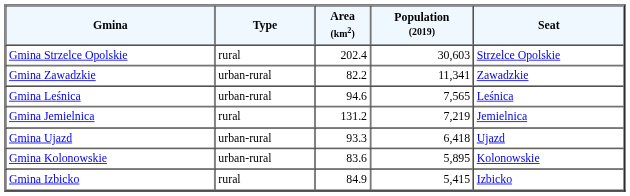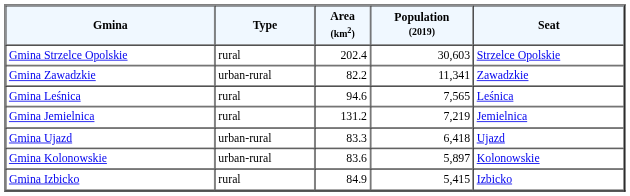Gmina Leśnica | Type: urban-rural -> rural
Gmina Ujazd | Area (km2): 93.3 -> 83.3
Gmina Kolonowskie | Population (2019): 5,895 -> 5,897
